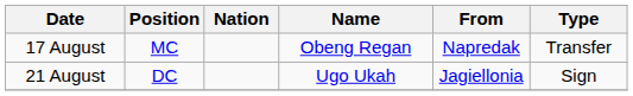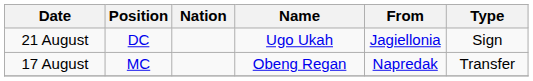rows swapped: 17 August <-> 21 August
